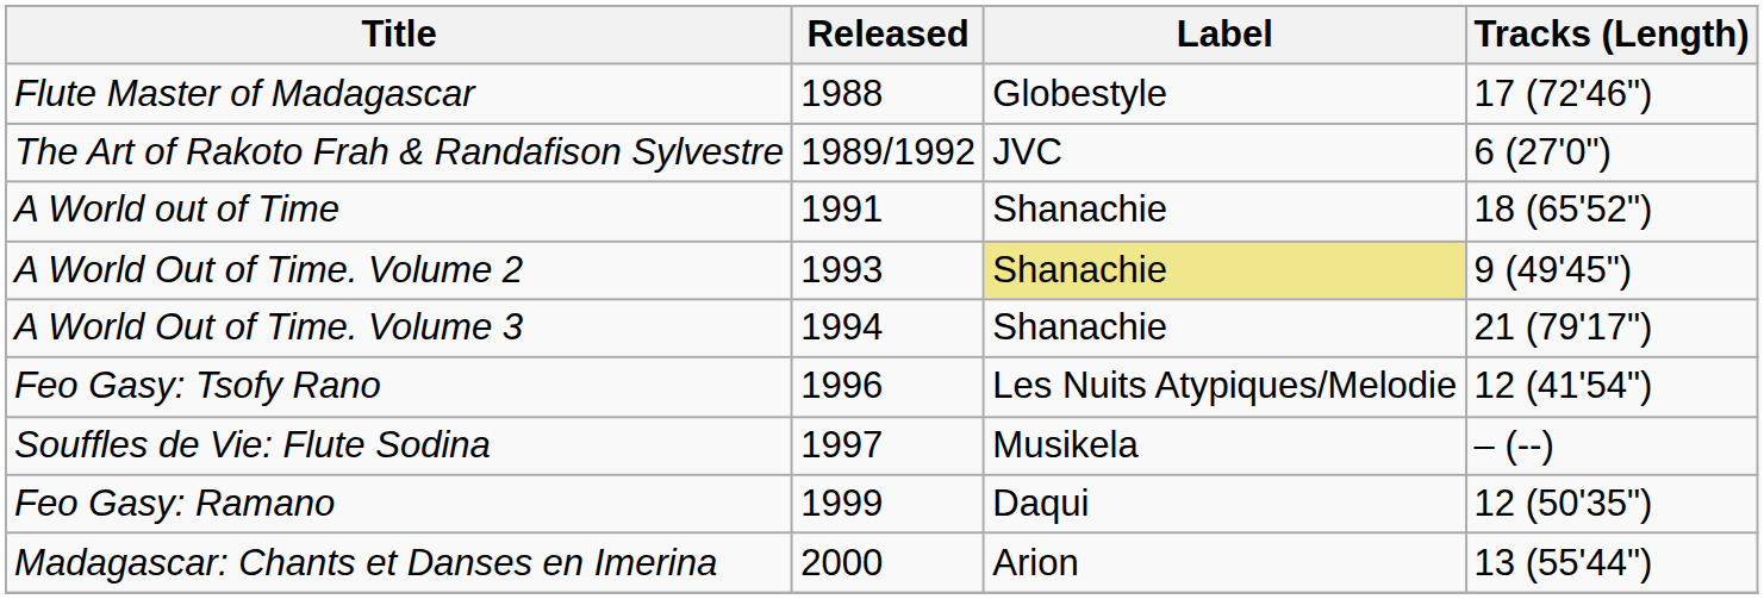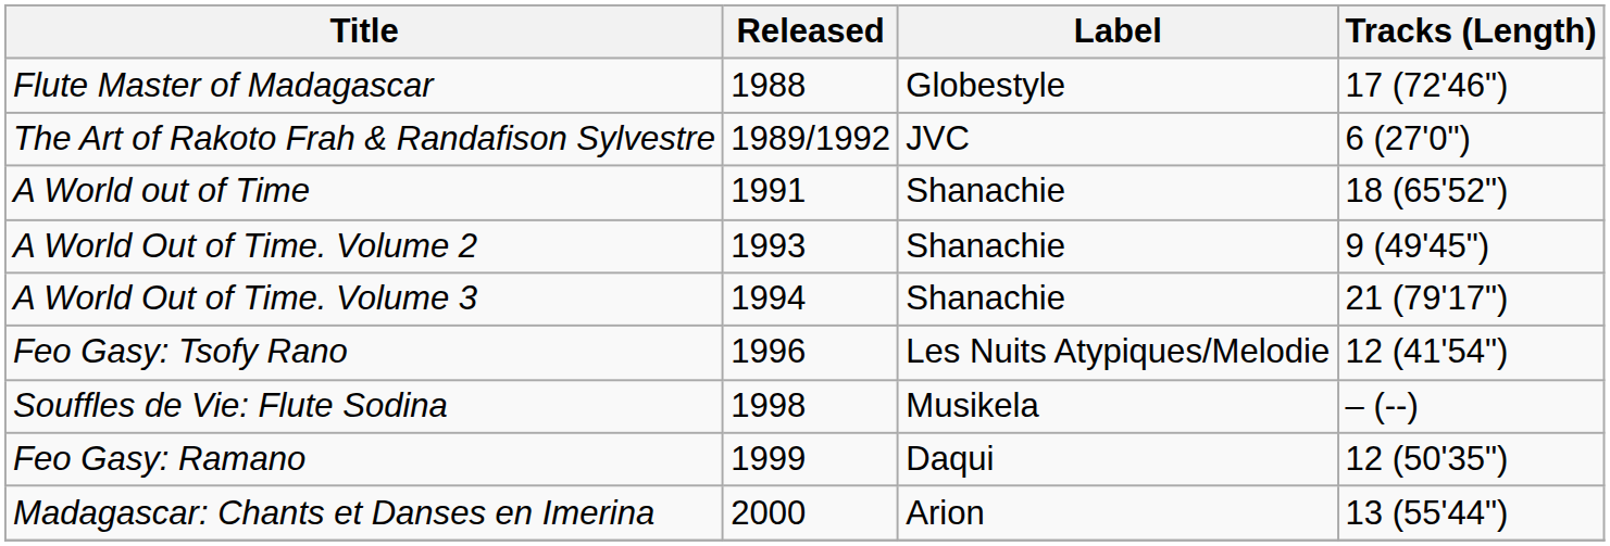A World Out of Time. Volume 2 | Label: khaki background -> no background
Souffles de Vie: Flute Sodina | Released: 1997 -> 1998
